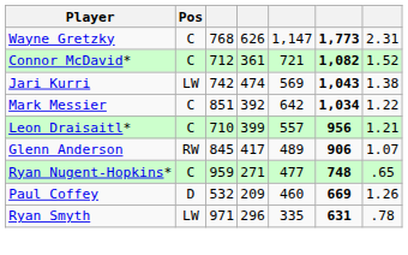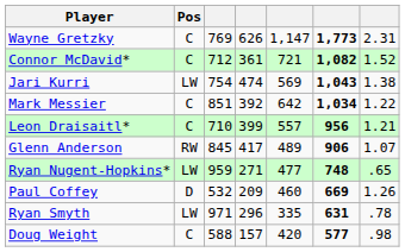Wayne Gretzky | column 3: 768 -> 769
Jari Kurri | column 3: 742 -> 754
Ryan Nugent-Hopkins* | Pos: C -> LW
+ row: Doug Weight | C | 588 | 157 | 420 | 577 | .98
